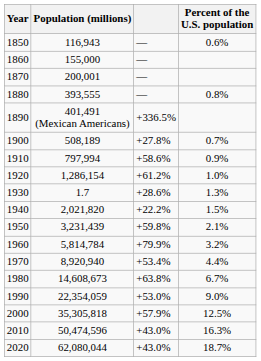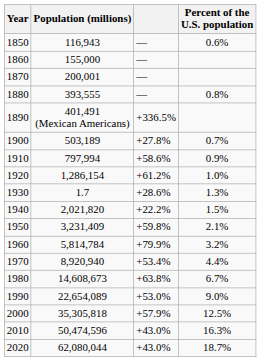1900 | Population (millions): 508,189 -> 503,189
1950 | Population (millions): 3,231,439 -> 3,231,409
1990 | Population (millions): 22,354,059 -> 22,654,089
